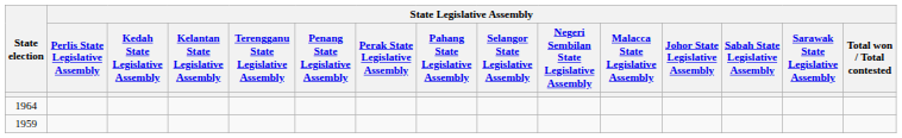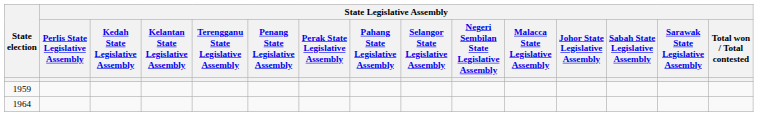rows swapped: 1959 <-> 1964
